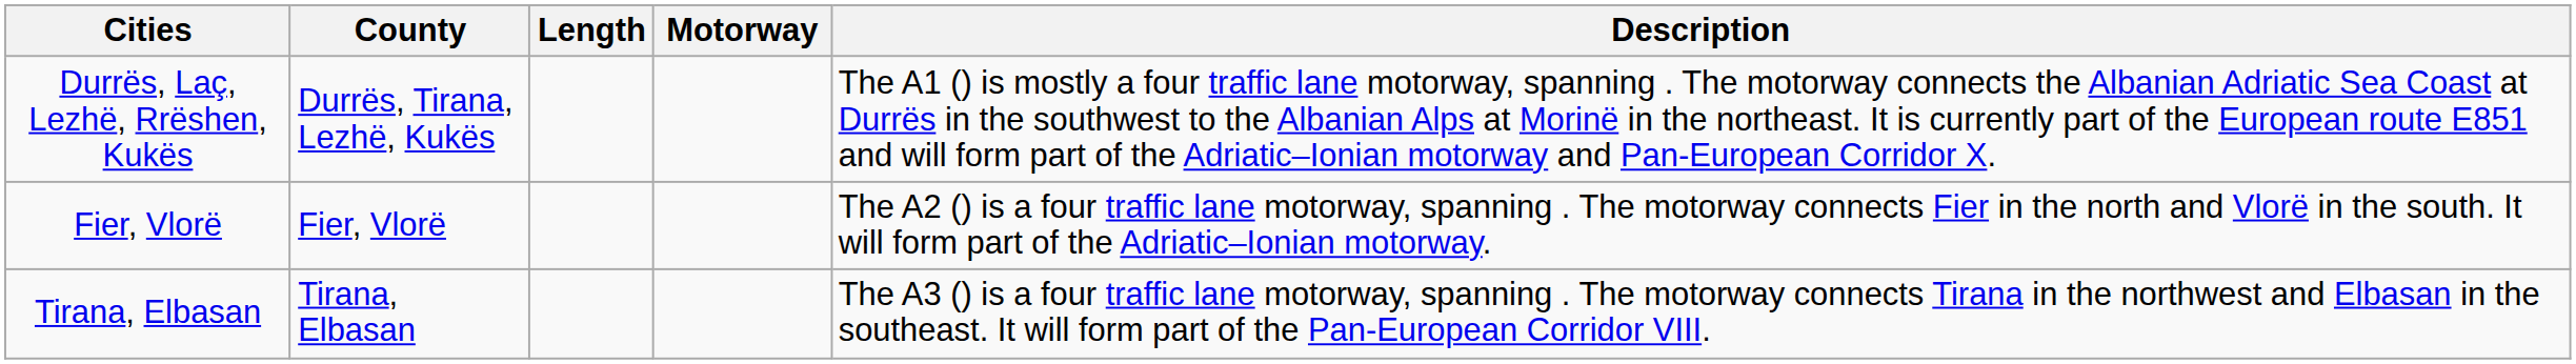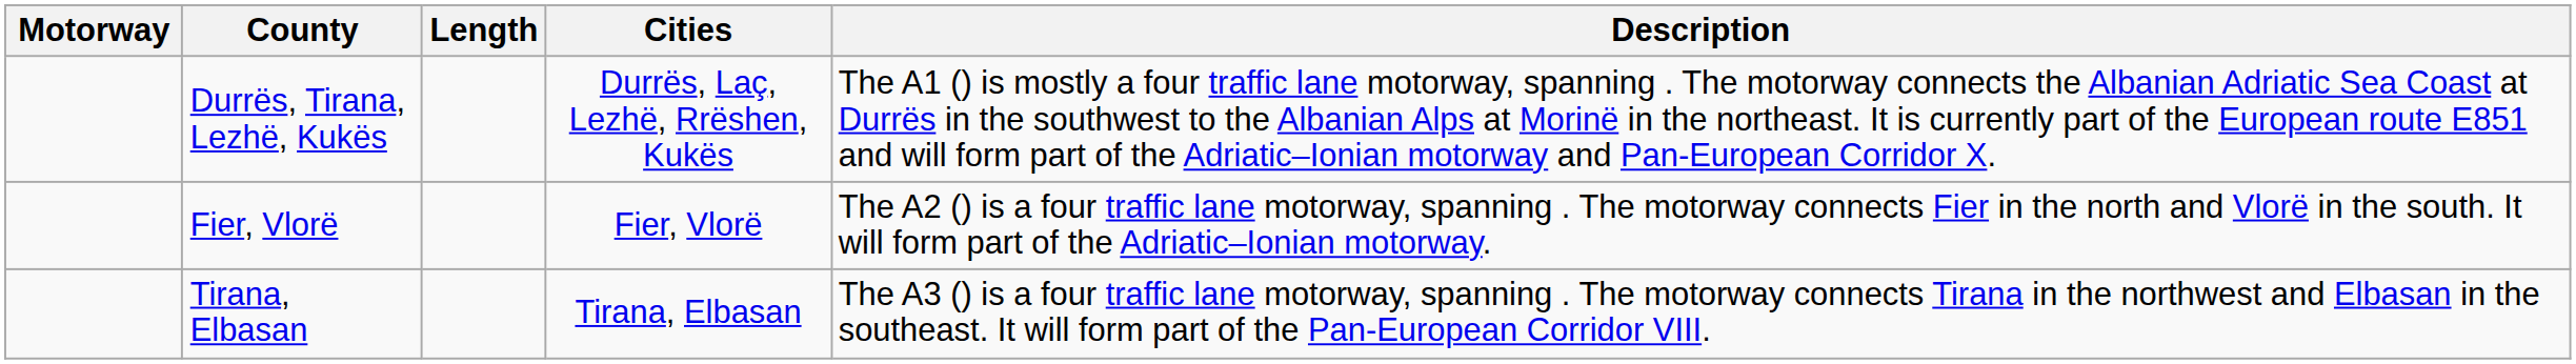columns swapped: Motorway <-> Cities
